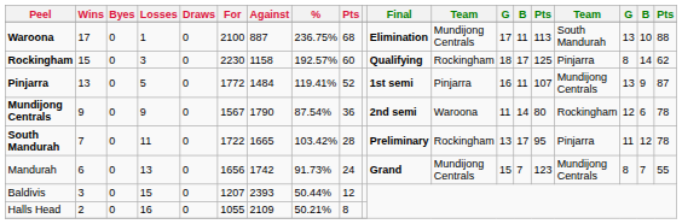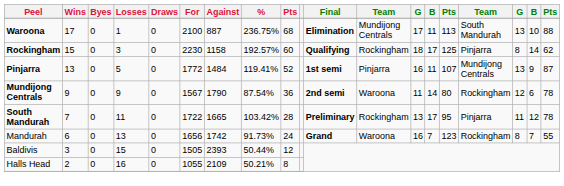Mandurah | column 12: Mundijong Centrals -> Waroona
Mandurah | column 13: 15 -> 16
Mandurah | column 16: Mundijong Centrals -> Rockingham
Baldivis | For: 1207 -> 1505
